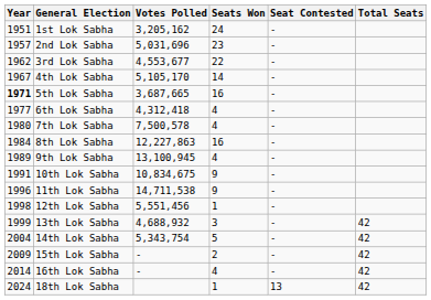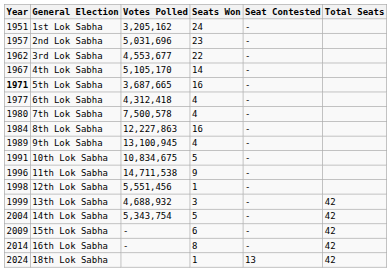10th Lok Sabha | Seats Won: 9 -> 5
15th Lok Sabha | Seats Won: 2 -> 6
16th Lok Sabha | Seats Won: 4 -> 8
